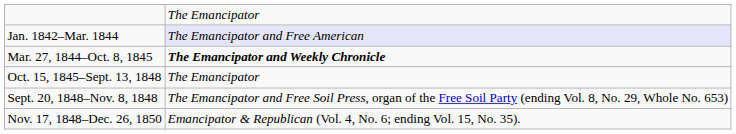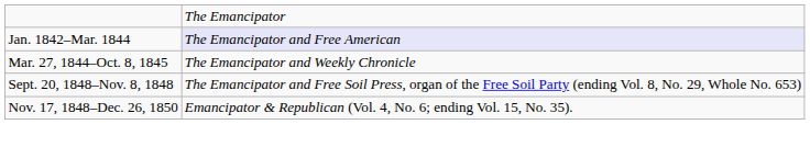Mar. 27, 1844–Oct. 8, 1845 | column 2: bold -> normal
- row: Oct. 15, 1845–Sept. 13, 1848 | The Emancipator
